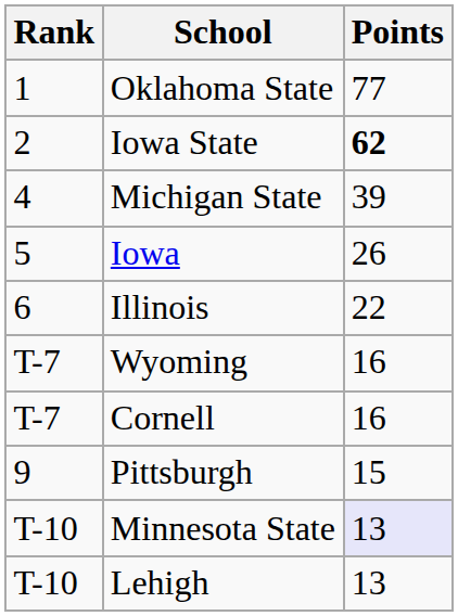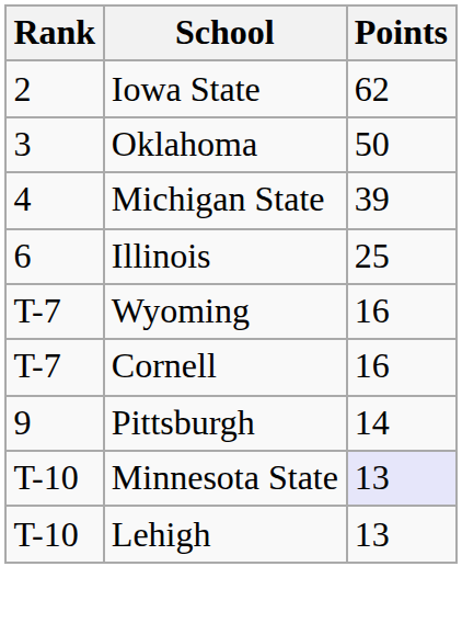- row: 1 | Oklahoma State | 77
Iowa State | Points: bold -> normal
+ row: 3 | Oklahoma | 50
- row: 5 | Iowa | 26
Illinois | Points: 22 -> 25
Pittsburgh | Points: 15 -> 14
